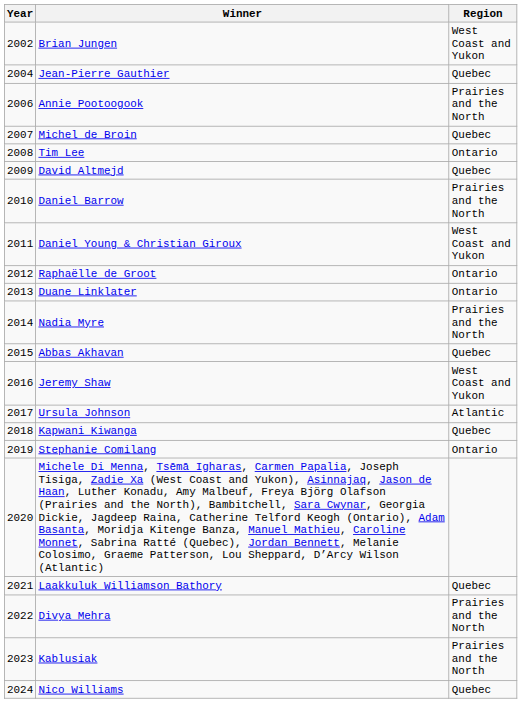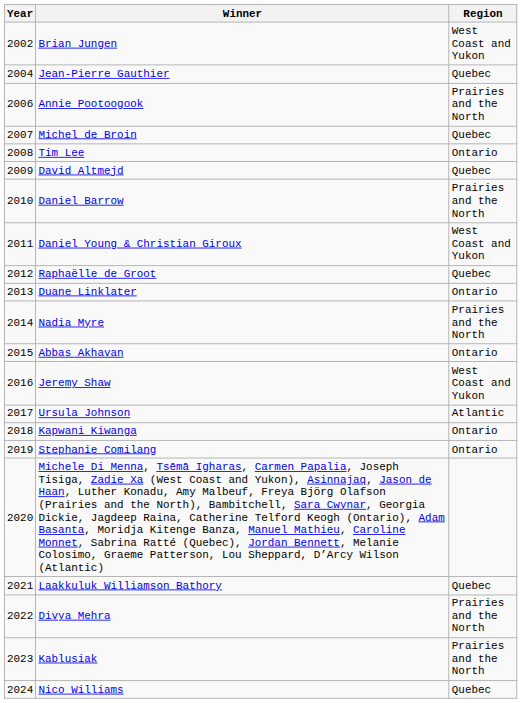Raphaëlle de Groot | Region: Ontario -> Quebec
Abbas Akhavan | Region: Quebec -> Ontario
Kapwani Kiwanga | Region: Quebec -> Ontario
